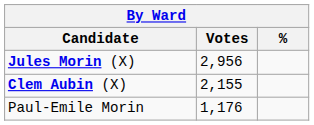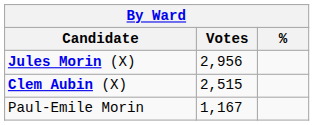Clem Aubin (X) | Votes: 2,155 -> 2,515
Paul-Emile Morin | Votes: 1,176 -> 1,167
